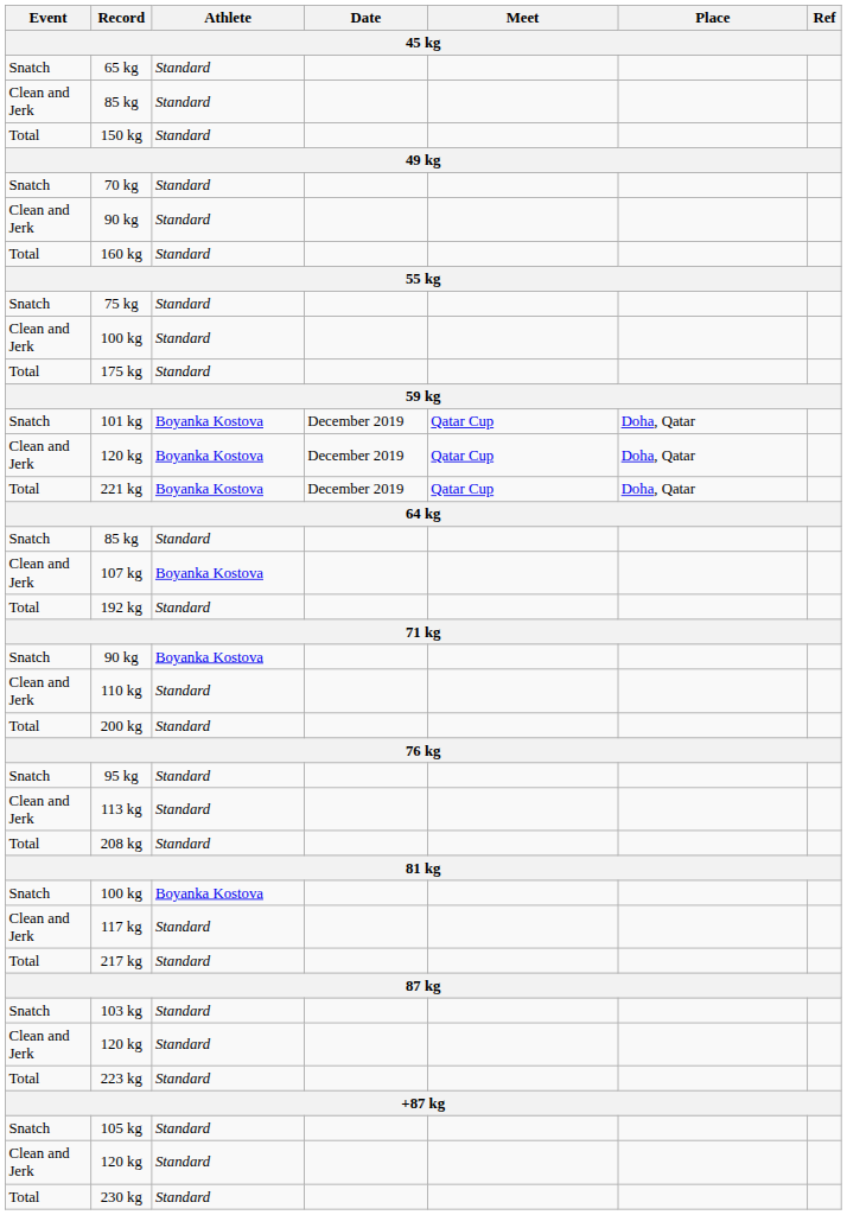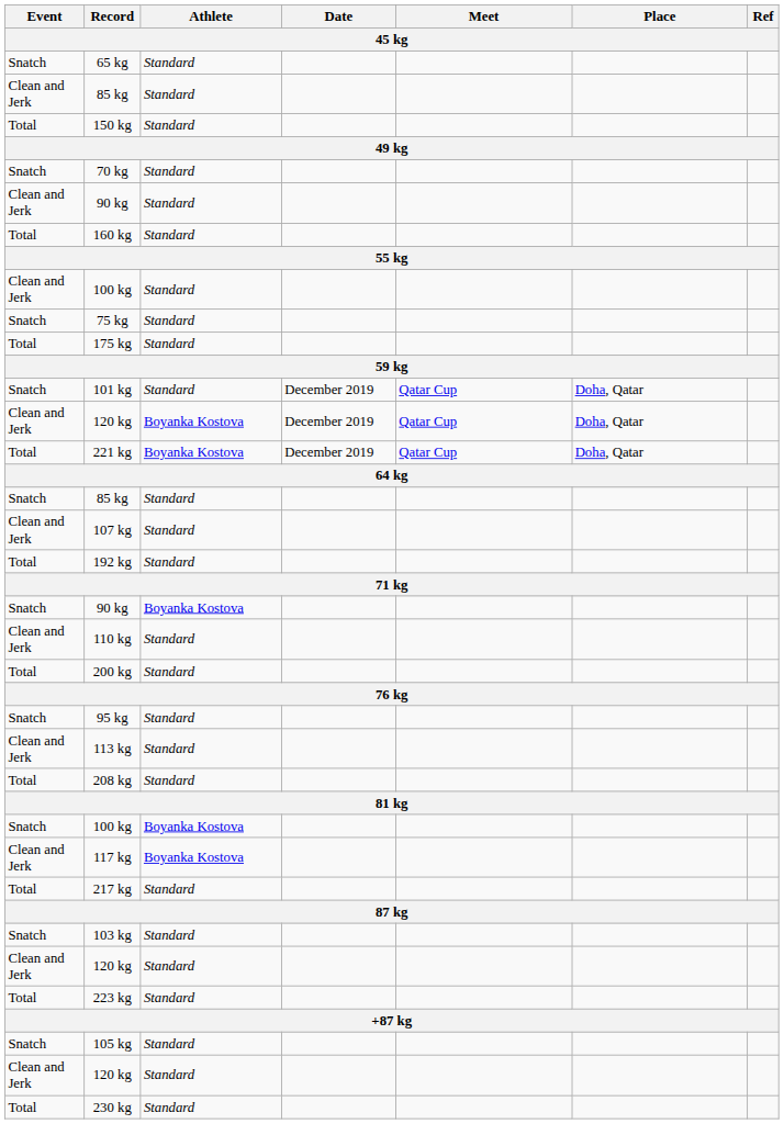rows swapped: 75 kg <-> Clean and Jerk / 100 kg
101 kg | Athlete: Boyanka Kostova -> Standard
107 kg | Athlete: Boyanka Kostova -> Standard
117 kg | Athlete: Standard -> Boyanka Kostova
